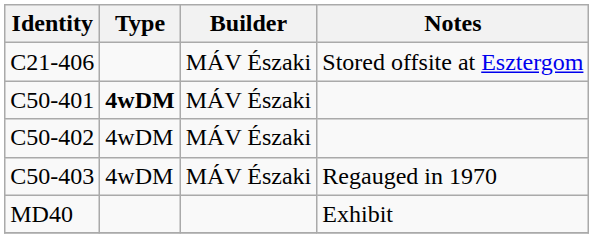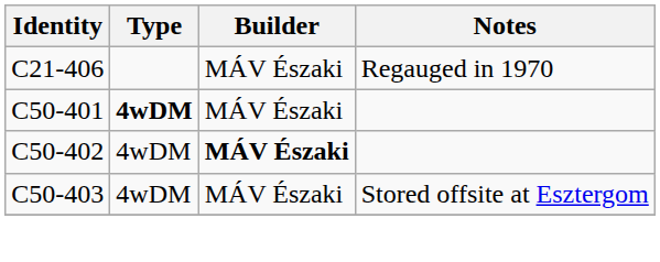C21-406 | Notes: Stored offsite at Esztergom -> Regauged in 1970
C50-402 | Builder: normal -> bold
C50-403 | Notes: Regauged in 1970 -> Stored offsite at Esztergom
- row: MD40 | Exhibit
